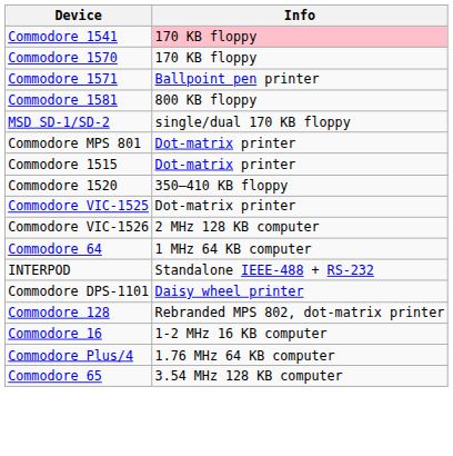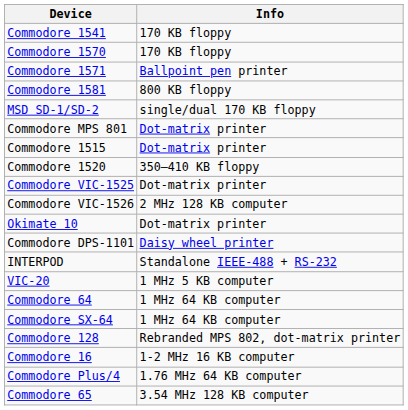Commodore 1541 | Info: pink background -> no background
+ row: Okimate 10 | Dot-matrix printer
rows swapped: Commodore DPS-1101 <-> Commodore 64
+ row: VIC-20 | 1 MHz 5 KB computer
+ row: Commodore SX-64 | 1 MHz 64 KB computer
